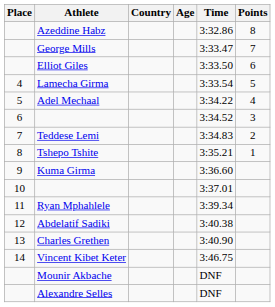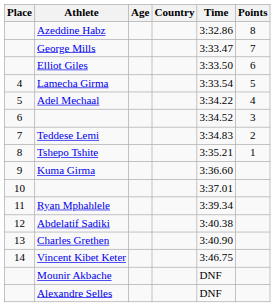columns swapped: Age <-> Country
